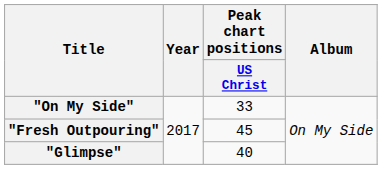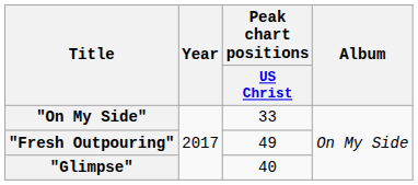"Fresh Outpouring" | Peak chart positions / US Christ: 45 -> 49
